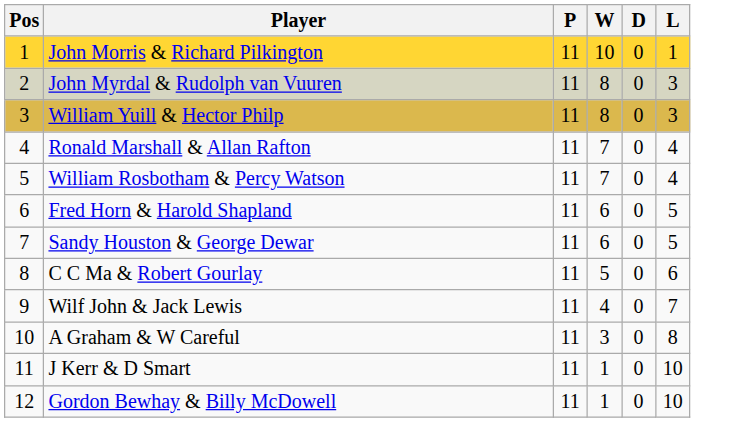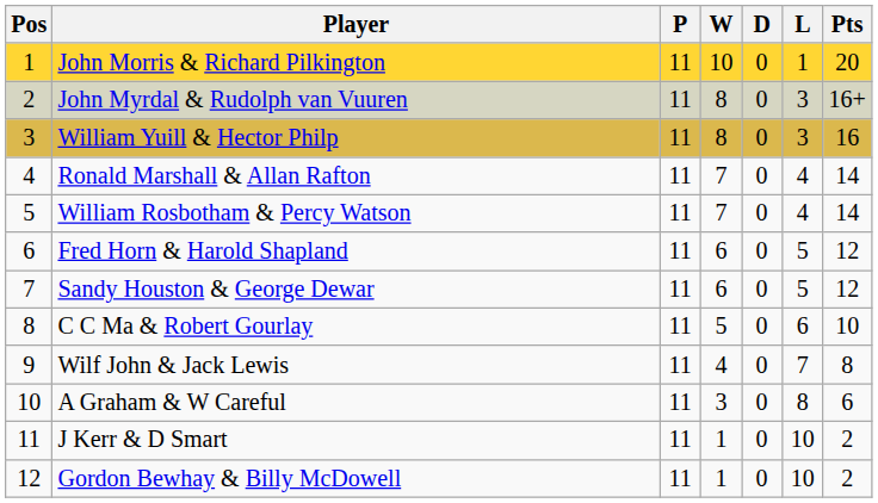+ column: Pts | 20 | 16+ | 16 | 14 | 14 | 12 | 12 | 10 | 8 | 6 | 2 | 2
